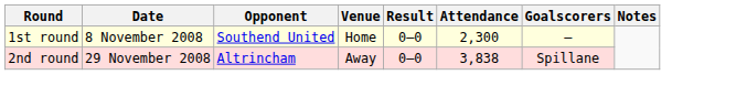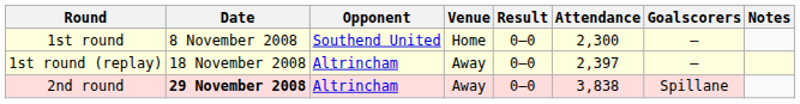+ row: 1st round (replay) | 18 November 2008 | Altrincham | Away | 0–0 | 2,397 | —
2nd round | Date: normal -> bold
